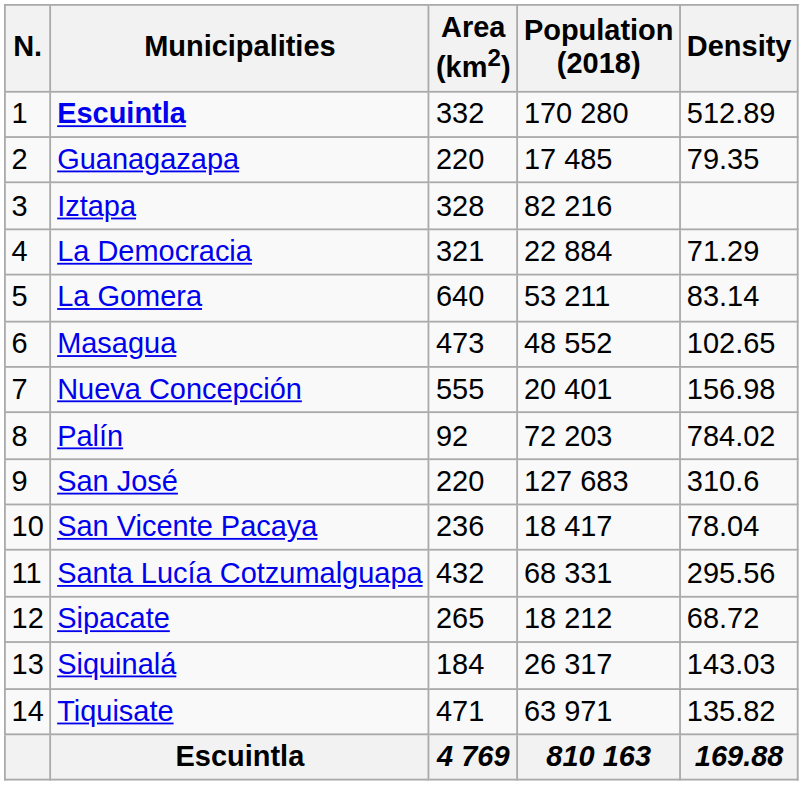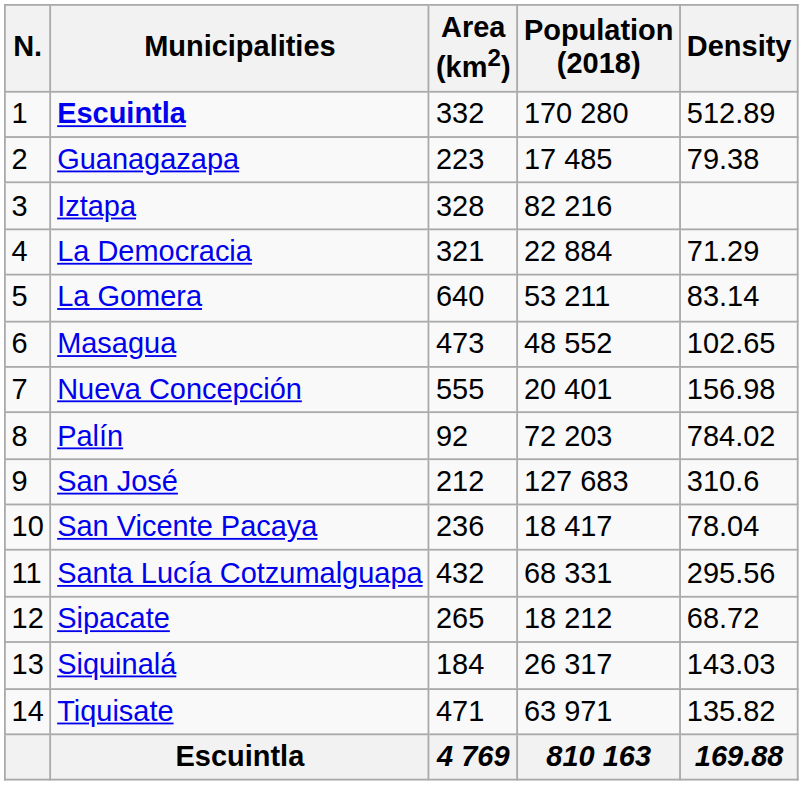Guanagazapa | Area (km2): 220 -> 223
Guanagazapa | Density: 79.35 -> 79.38
San José | Area (km2): 220 -> 212
